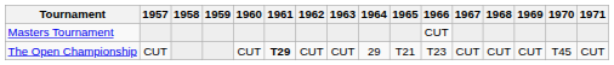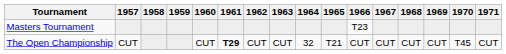Masters Tournament | 1966: CUT -> T23
The Open Championship | 1964: 29 -> 32
The Open Championship | 1966: T23 -> CUT
